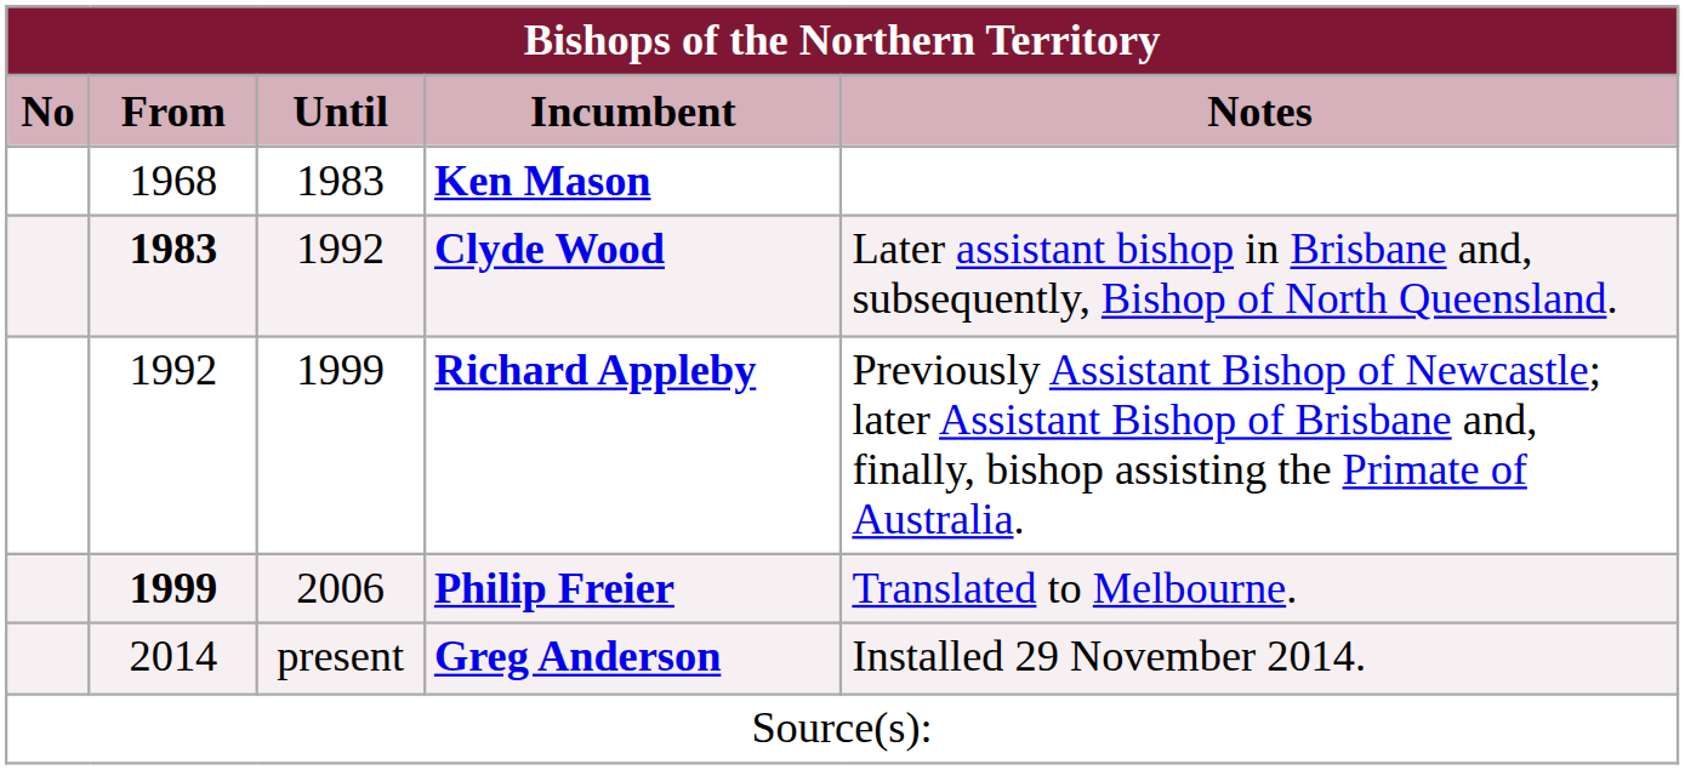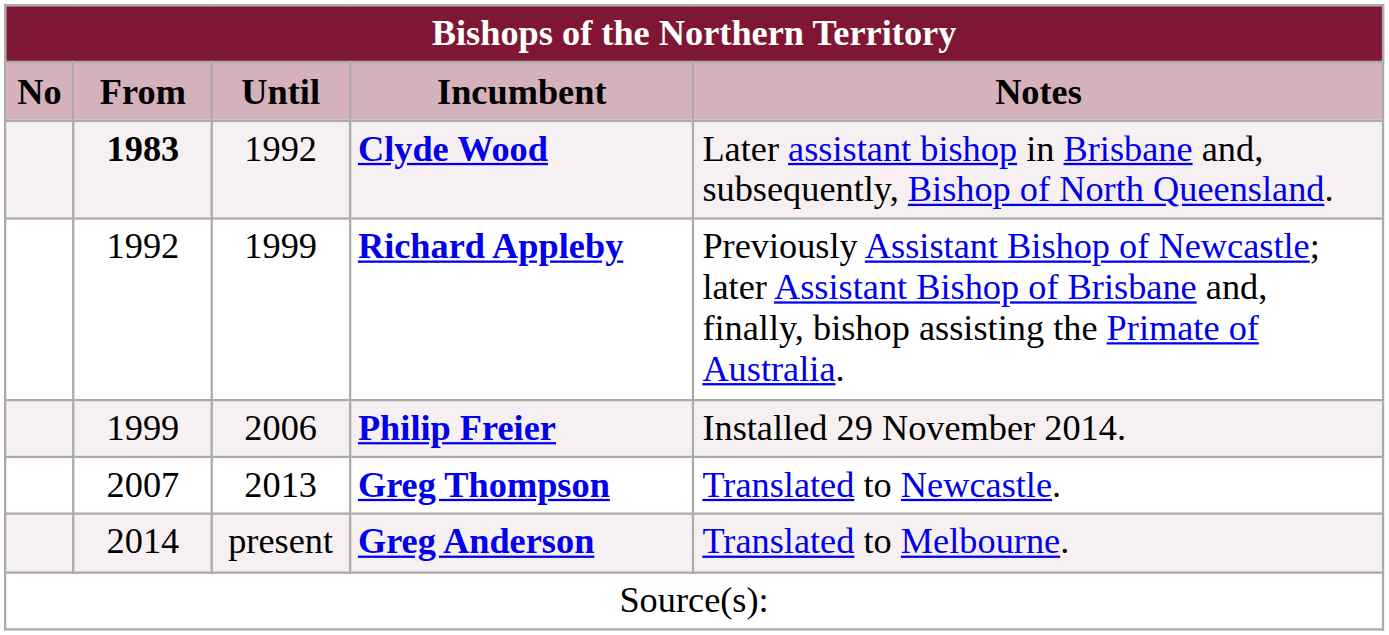- row: 1968 | 1983 | Ken Mason
Philip Freier | From: bold -> normal
Philip Freier | Notes: Translated to Melbourne. -> Installed 29 November 2014.
+ row: 2007 | 2013 | Greg Thompson | Translated to Newcastle.
Greg Anderson | Notes: Installed 29 November 2014. -> Translated to Melbourne.
